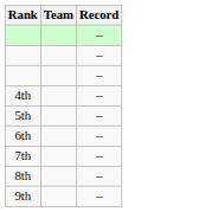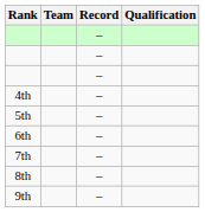+ column: Qualification
